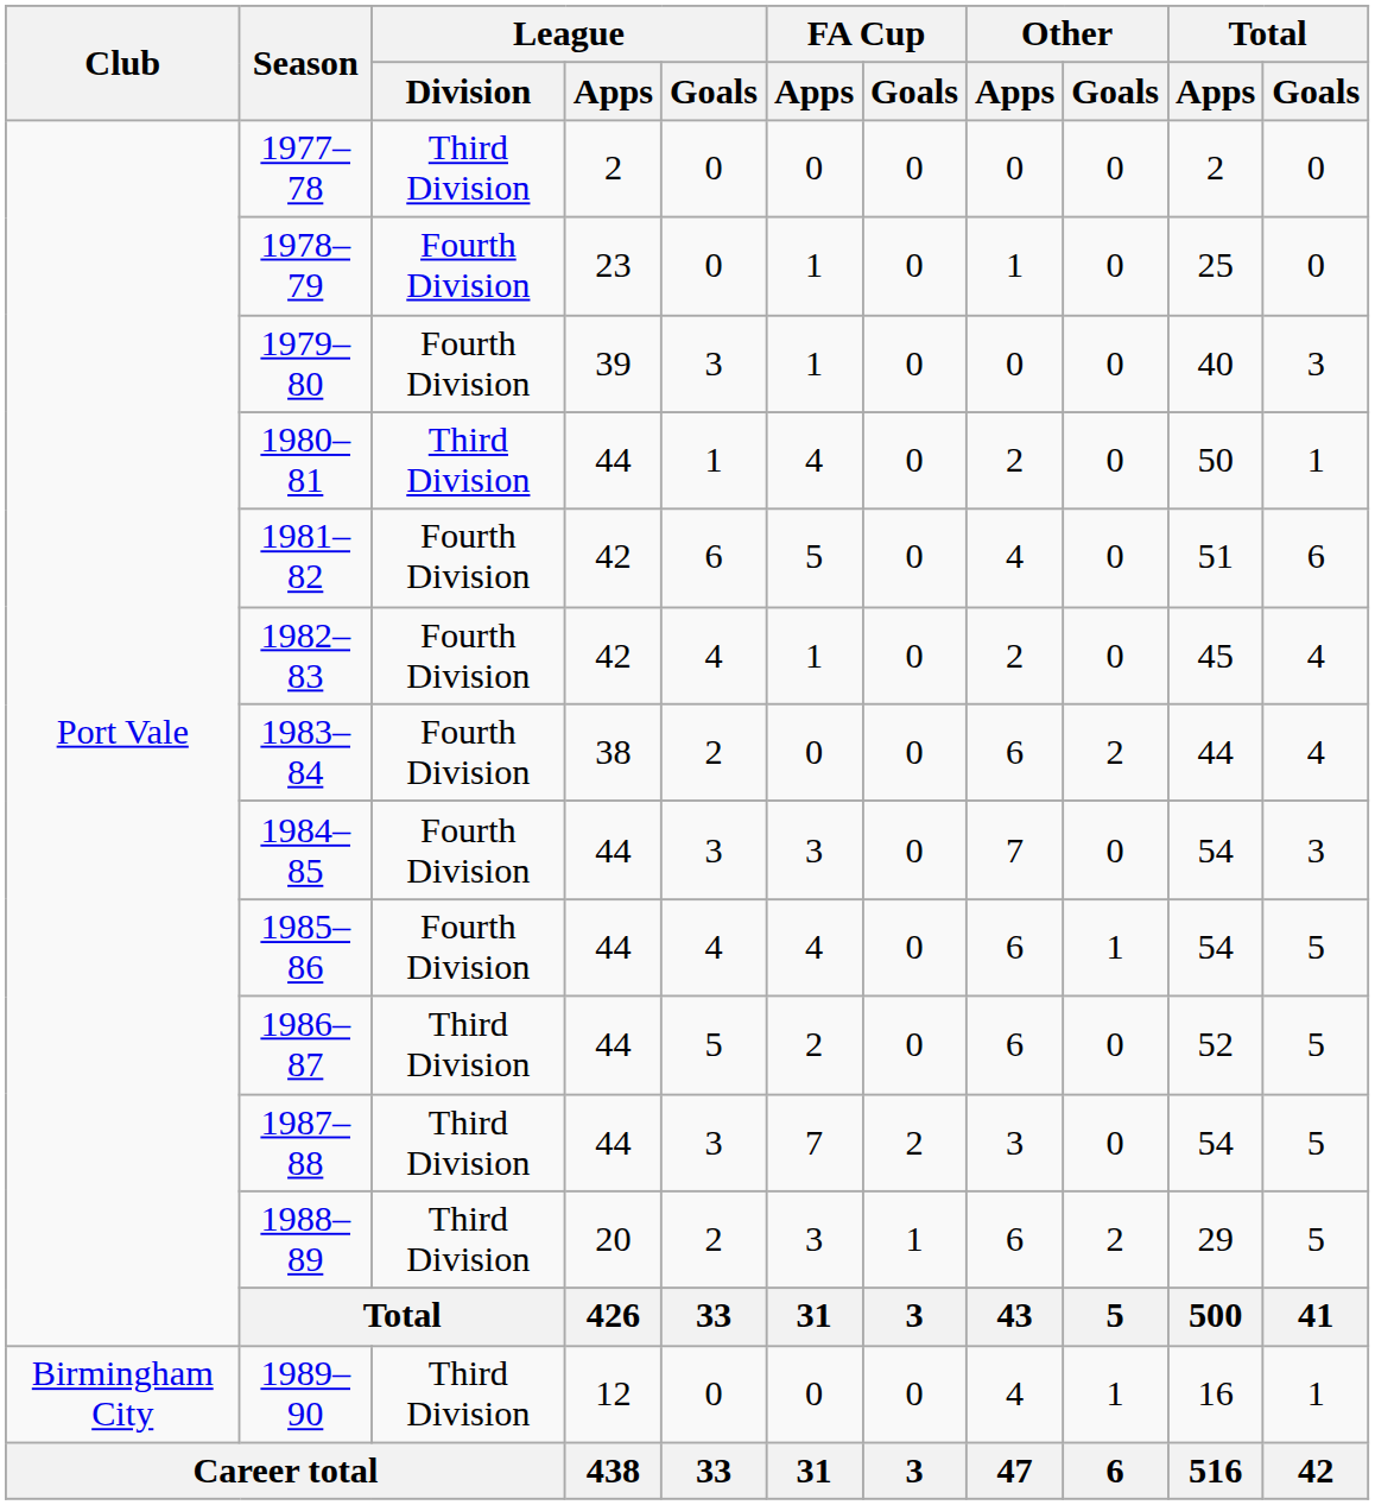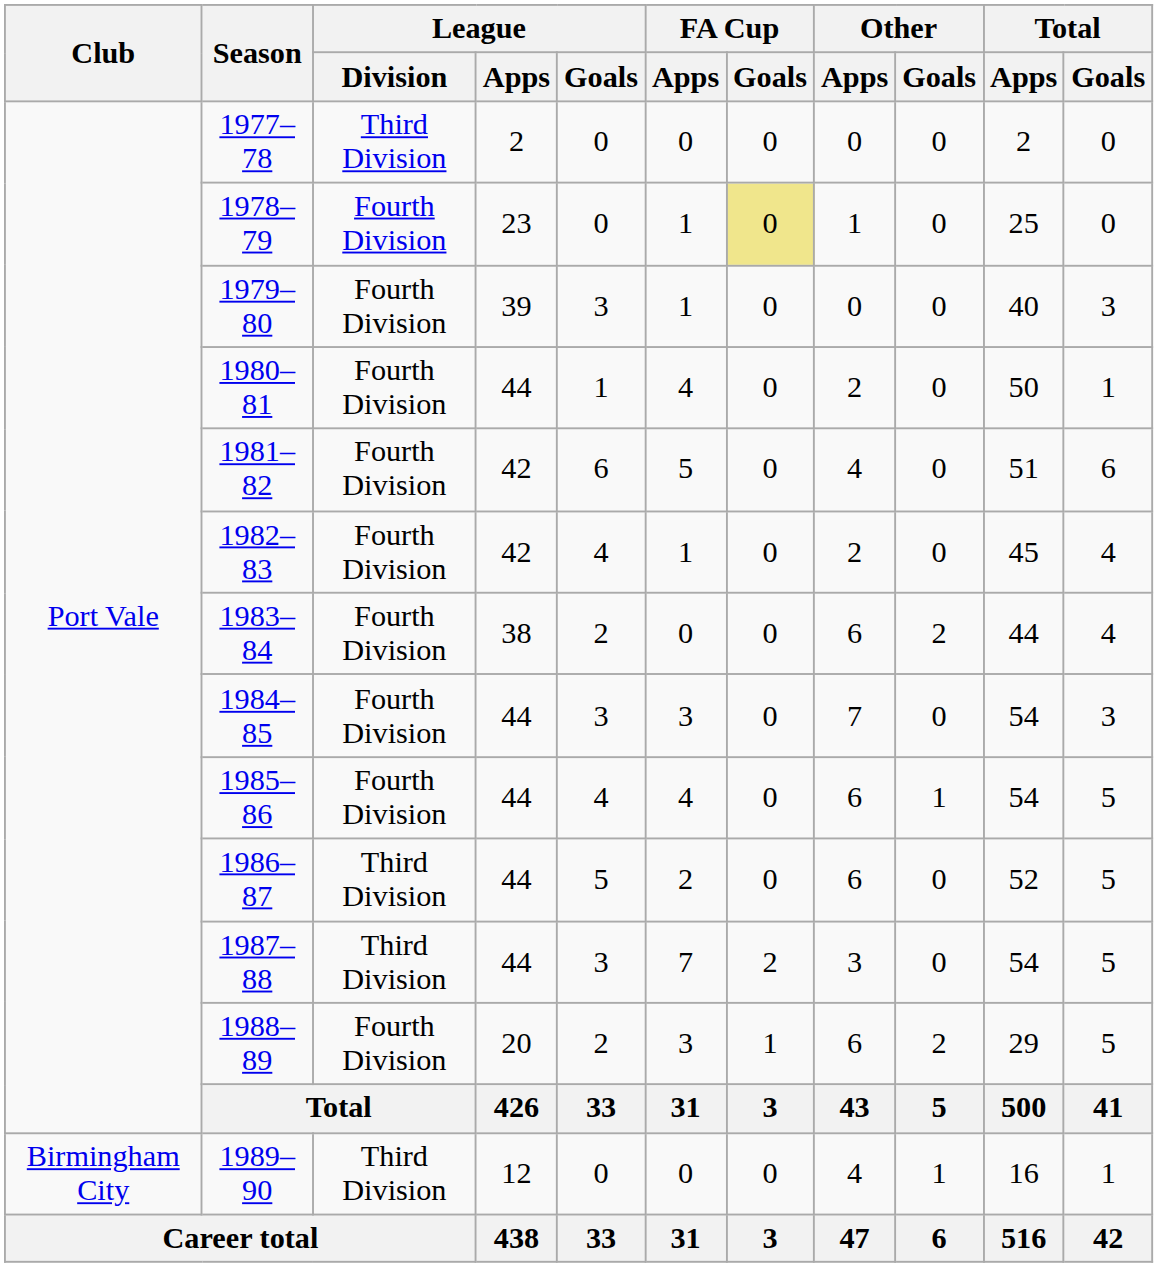1978–79 | FA Cup / Goals: no background -> khaki background
1980–81 | League / Division: Third Division -> Fourth Division
1988–89 | League / Division: Third Division -> Fourth Division
